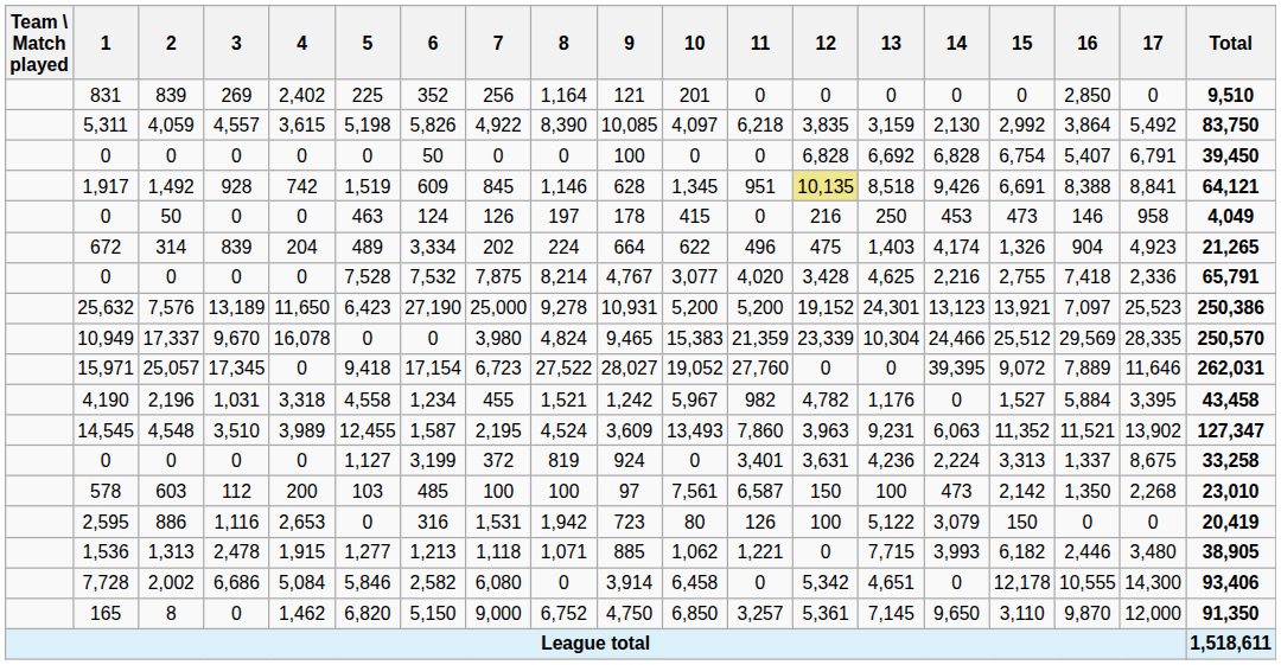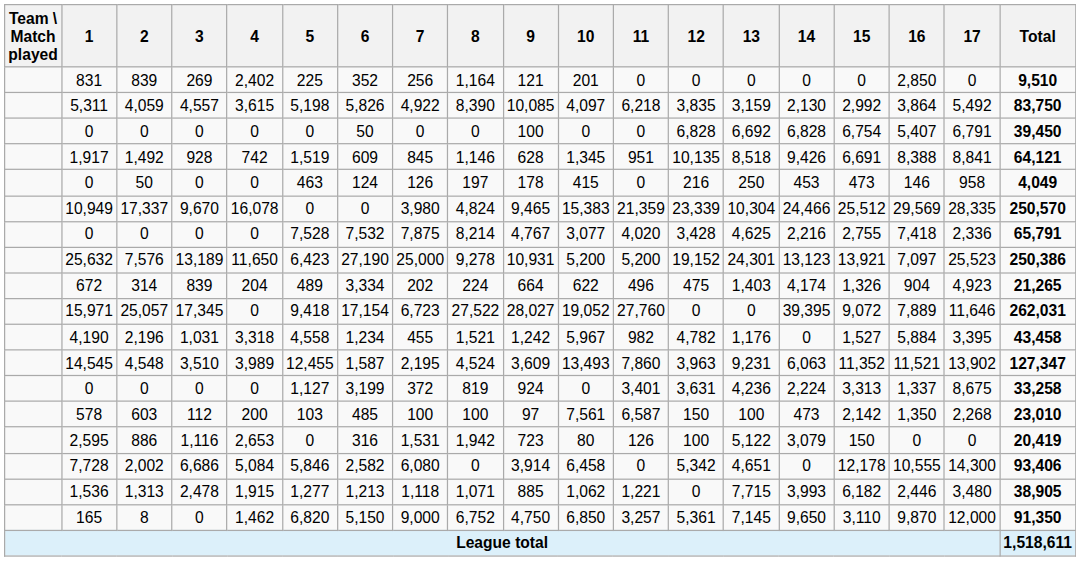1,492 | 12: khaki background -> no background
rows swapped: 314 <-> 17,337
rows swapped: 1,313 <-> 2,002
